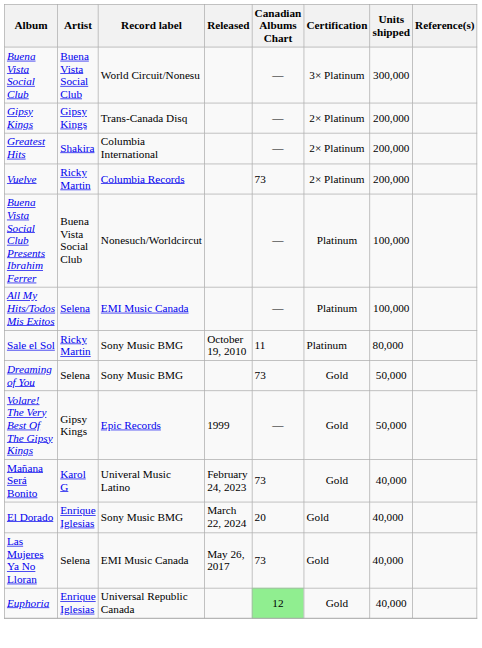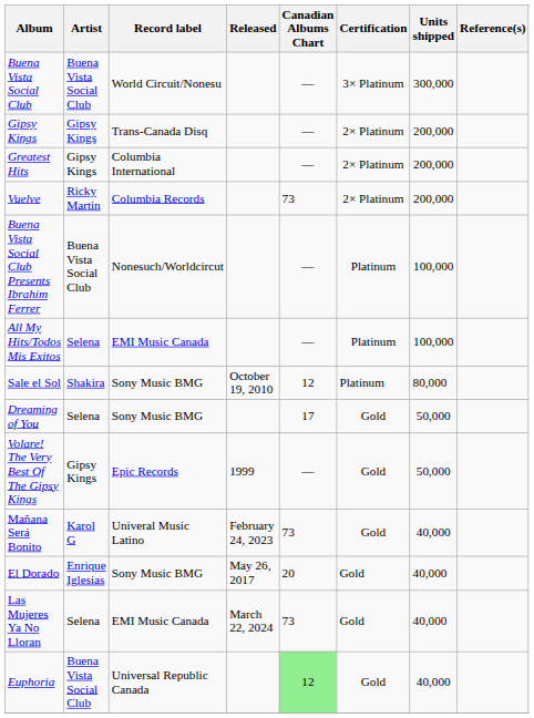Greatest Hits | Artist: Shakira -> Gipsy Kings
Sale el Sol | Artist: Ricky Martin -> Shakira
Sale el Sol | Canadian Albums Chart: 11 -> 12
Dreaming of You | Canadian Albums Chart: 73 -> 17
El Dorado | Released: March 22, 2024 -> May 26, 2017
Las Mujeres Ya No Lloran | Released: May 26, 2017 -> March 22, 2024
Euphoria | Artist: Enrique Iglesias -> Buena Vista Social Club
